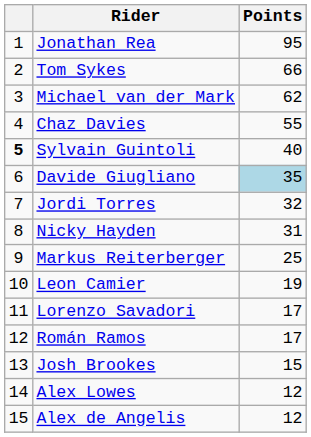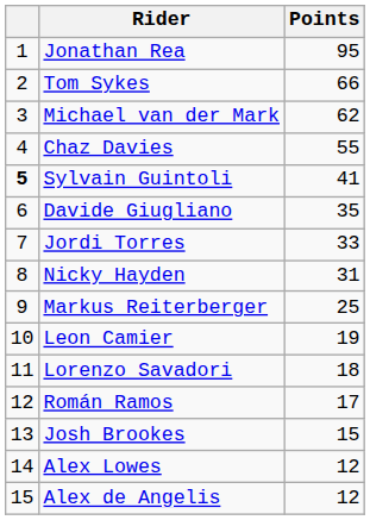Sylvain Guintoli | Points: 40 -> 41
Davide Giugliano | Points: lightblue background -> no background
Jordi Torres | Points: 32 -> 33
Lorenzo Savadori | Points: 17 -> 18
